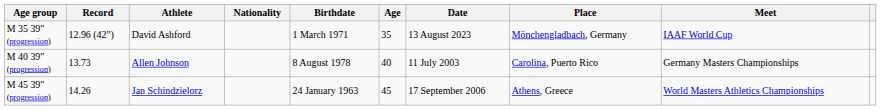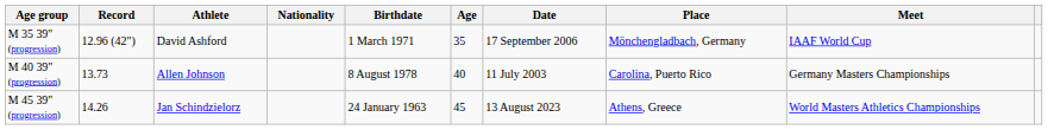M 35 39" (progression) | Date: 13 August 2023 -> 17 September 2006
M 45 39" (progression) | Date: 17 September 2006 -> 13 August 2023
